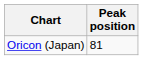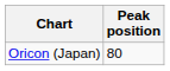Oricon (Japan) | Peak position: 81 -> 80
